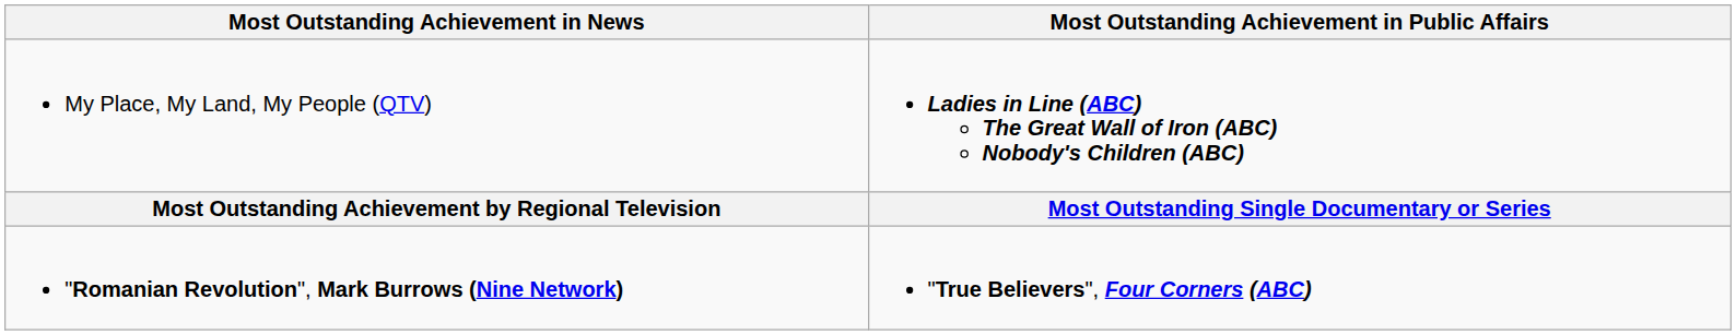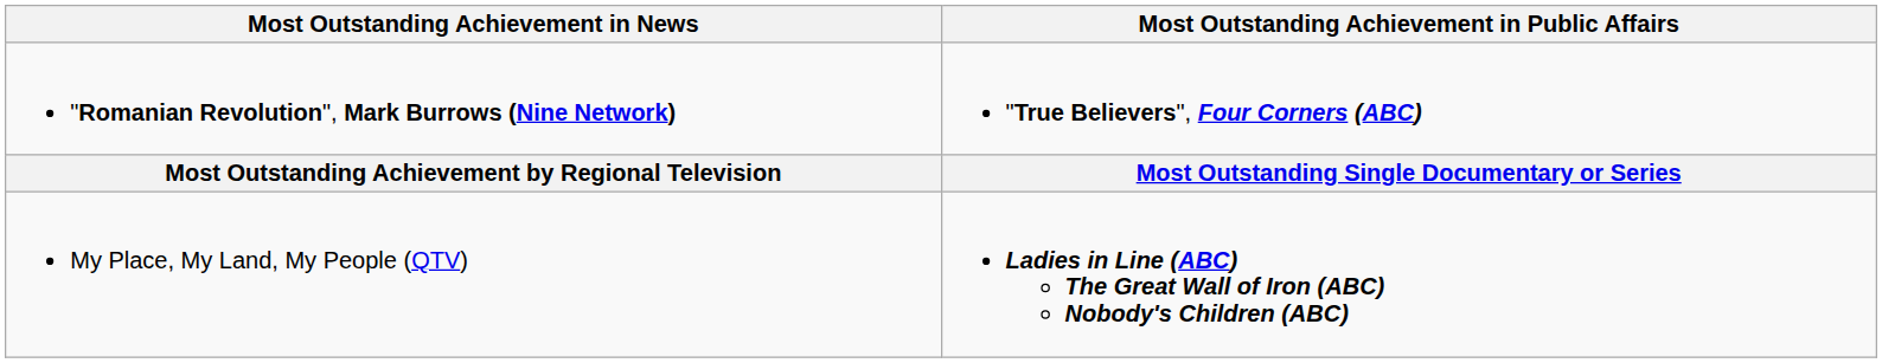rows swapped: "Romanian Revolution", Mark Burrows (Nine Network) <-> My Place, My Land, My People (QTV)
